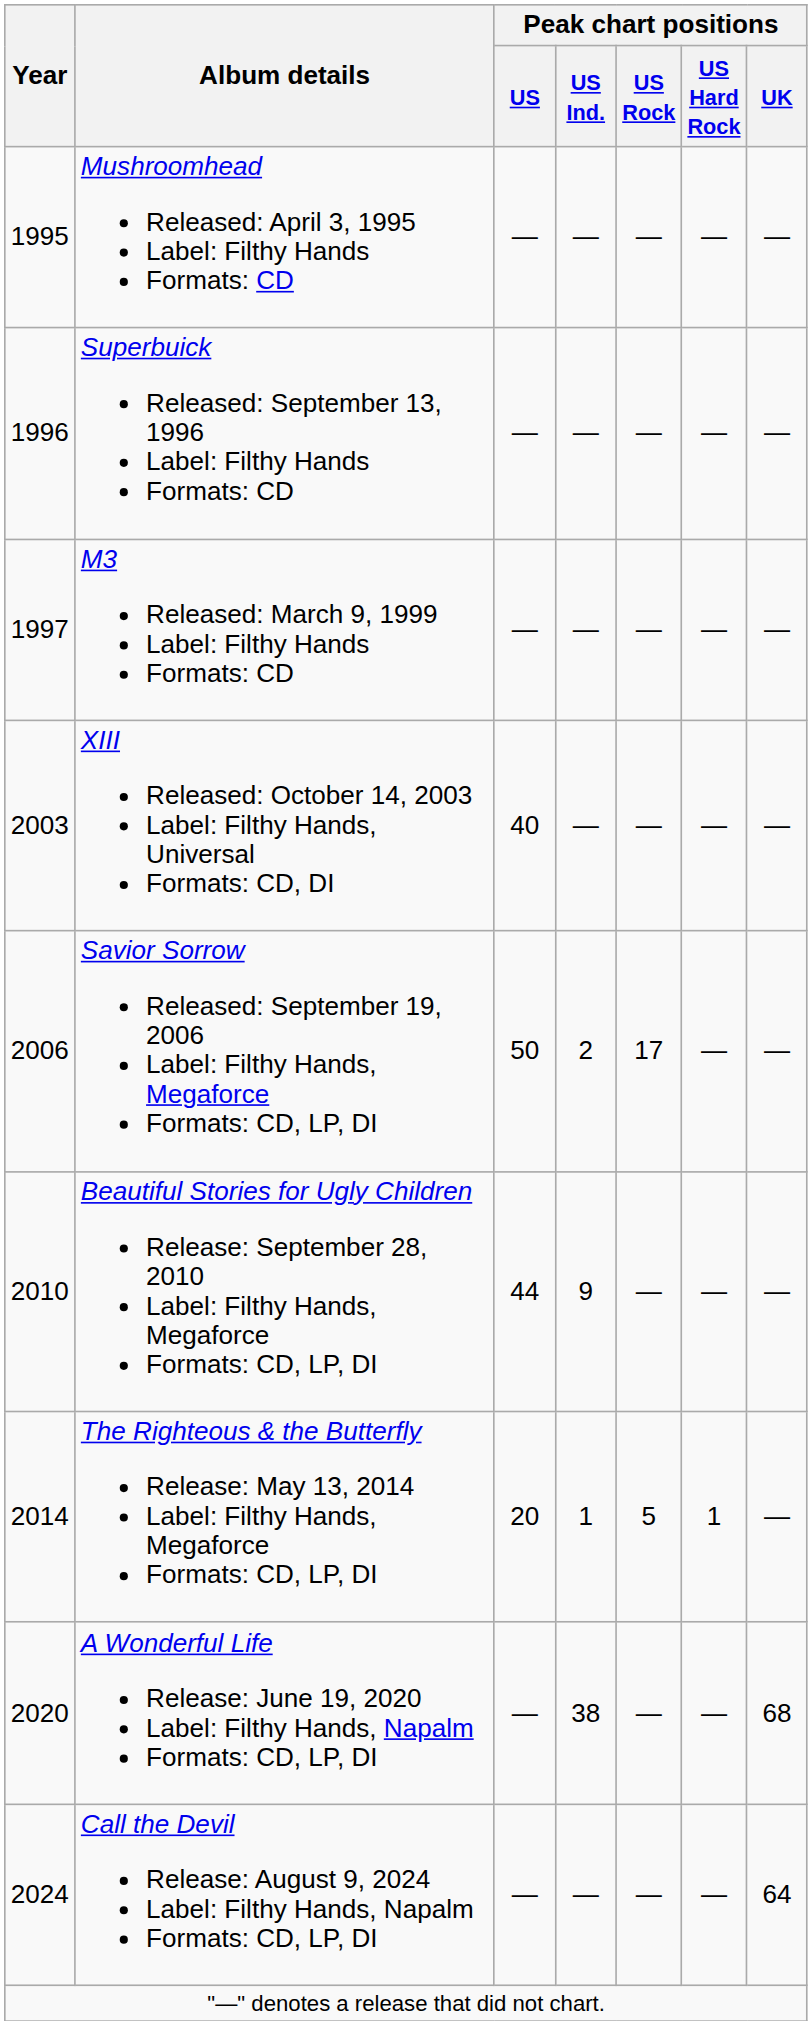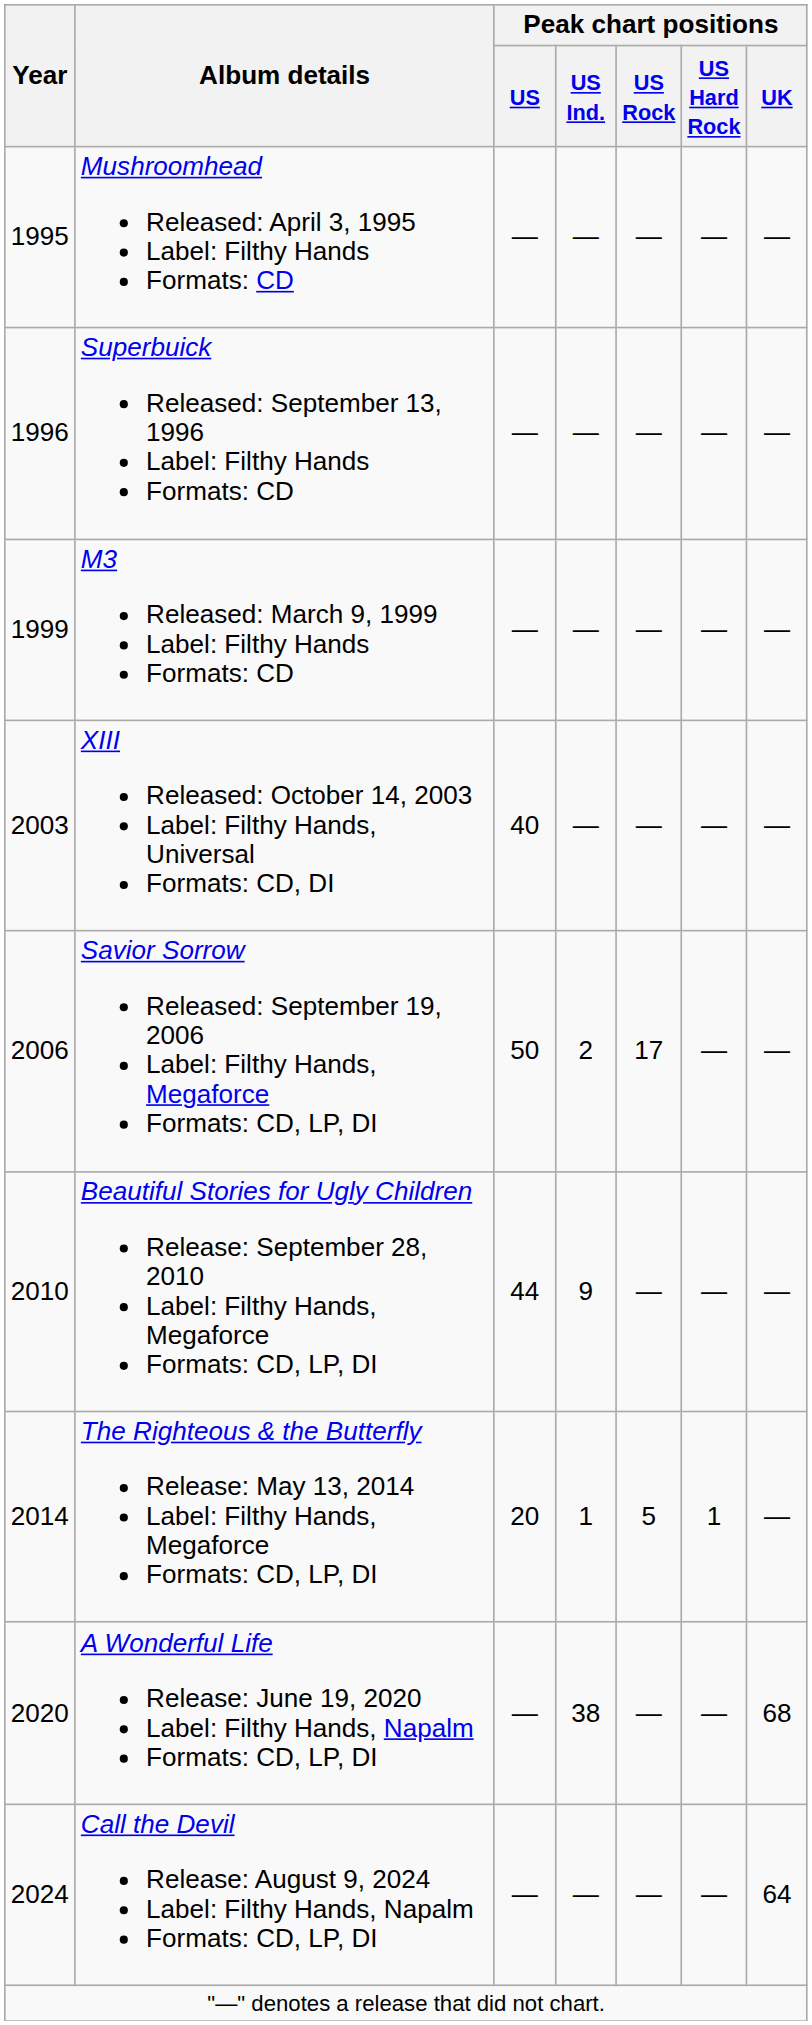M3 Released: March 9, 1999 Label: Filthy Hands Formats: CD | Year: 1997 -> 1999
